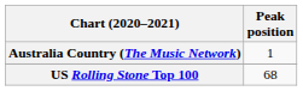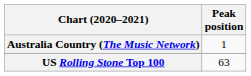US Rolling Stone Top 100 | Peak position: 68 -> 63
